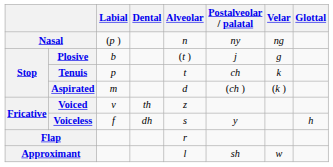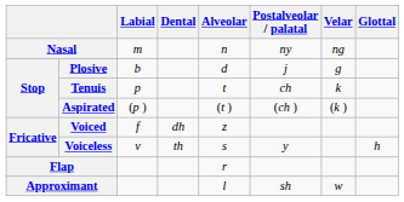Nasal | Labial: (p ) -> m
Plosive | Alveolar: (t ) -> d
Aspirated | Labial: m -> (p )
Aspirated | Alveolar: d -> (t )
Voiced | Labial: v -> f
Voiced | Dental: th -> dh
Voiceless | Labial: f -> v
Voiceless | Dental: dh -> th
